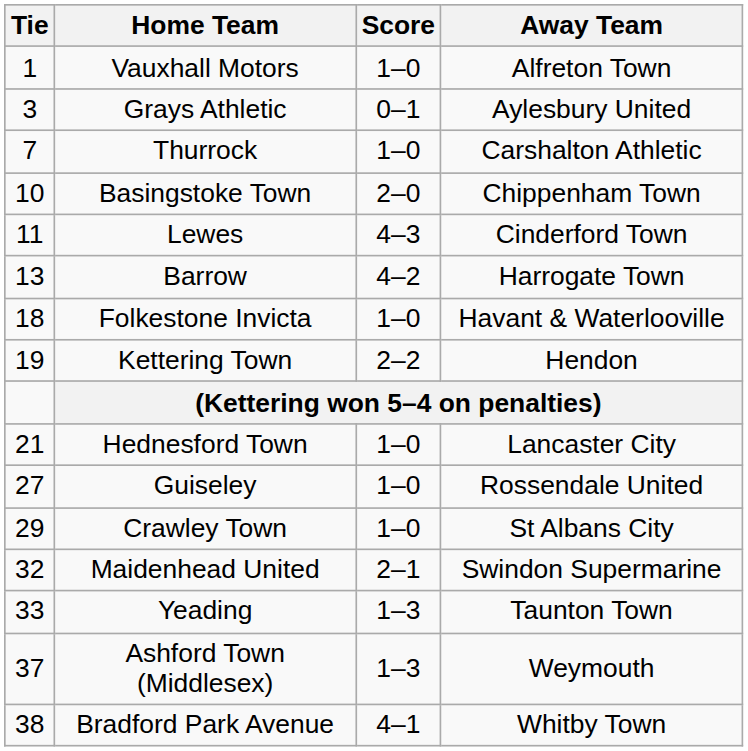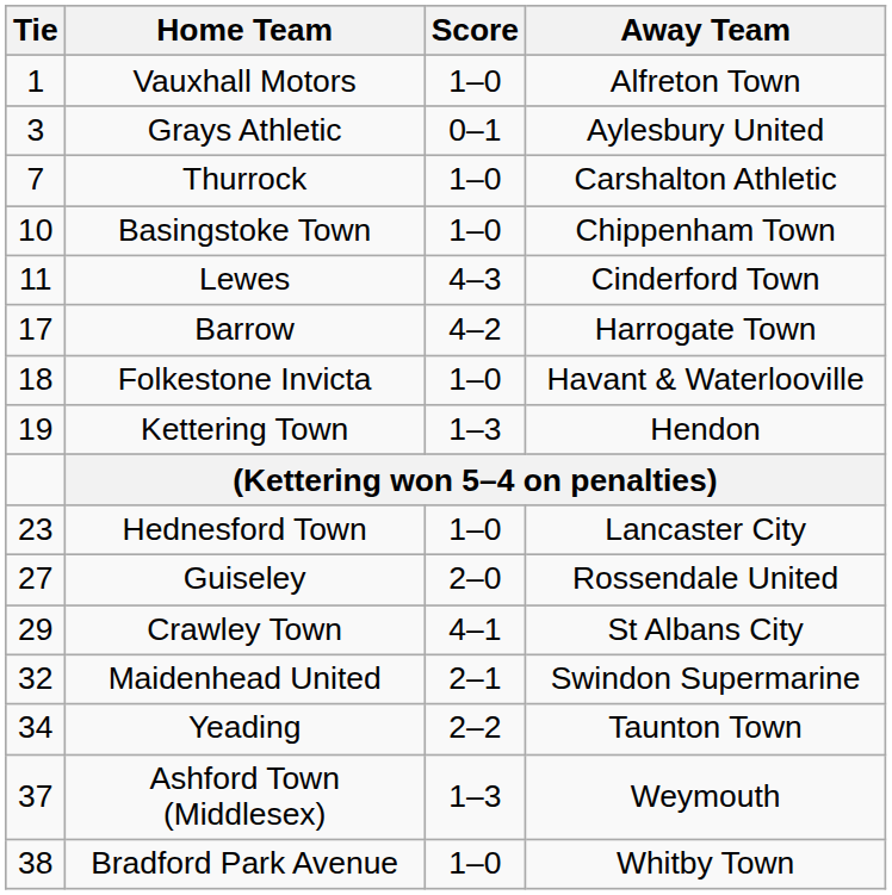Basingstoke Town | Score: 2–0 -> 1–0
Barrow | Tie: 13 -> 17
Kettering Town | Score: 2–2 -> 1–3
Hednesford Town | Tie: 21 -> 23
Guiseley | Score: 1–0 -> 2–0
Crawley Town | Score: 1–0 -> 4–1
Yeading | Tie: 33 -> 34
Yeading | Score: 1–3 -> 2–2
Bradford Park Avenue | Score: 4–1 -> 1–0
